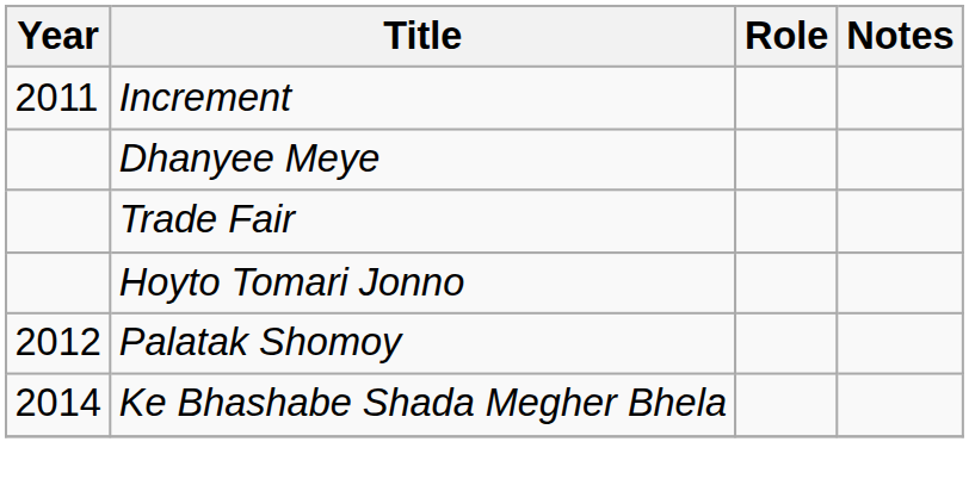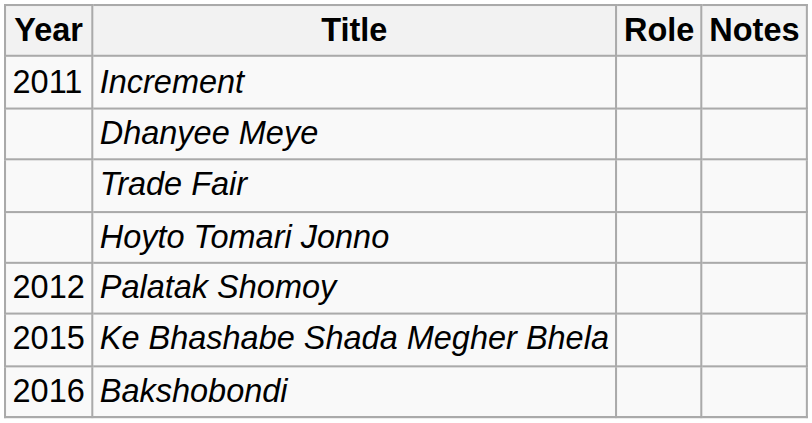Ke Bhashabe Shada Megher Bhela | Year: 2014 -> 2015
+ row: 2016 | Bakshobondi
